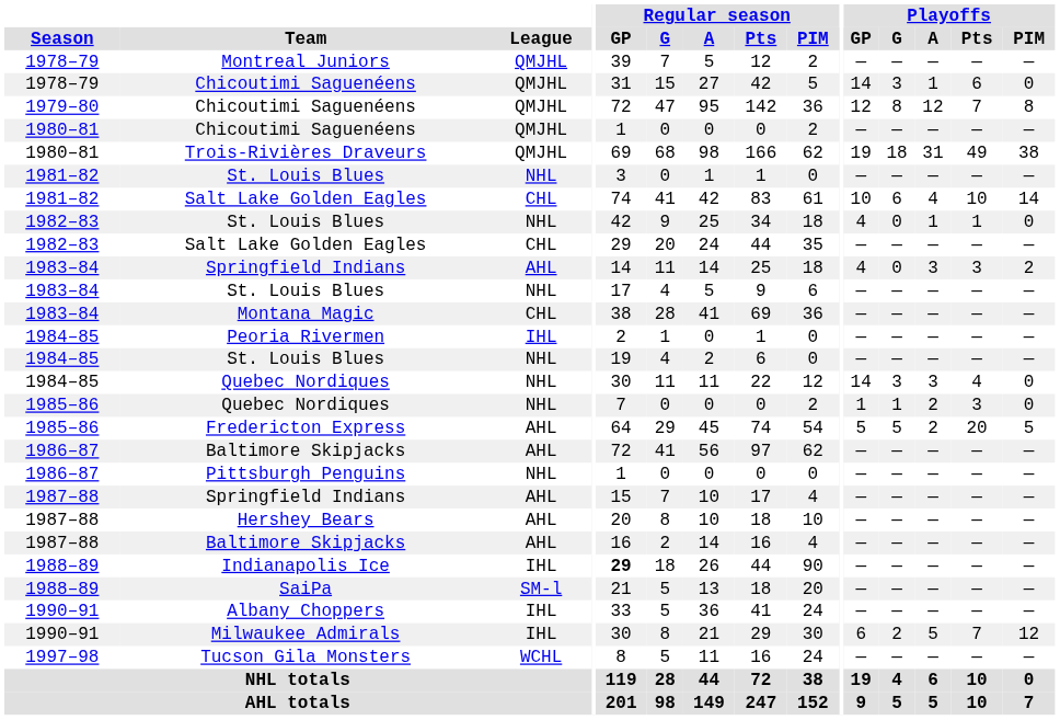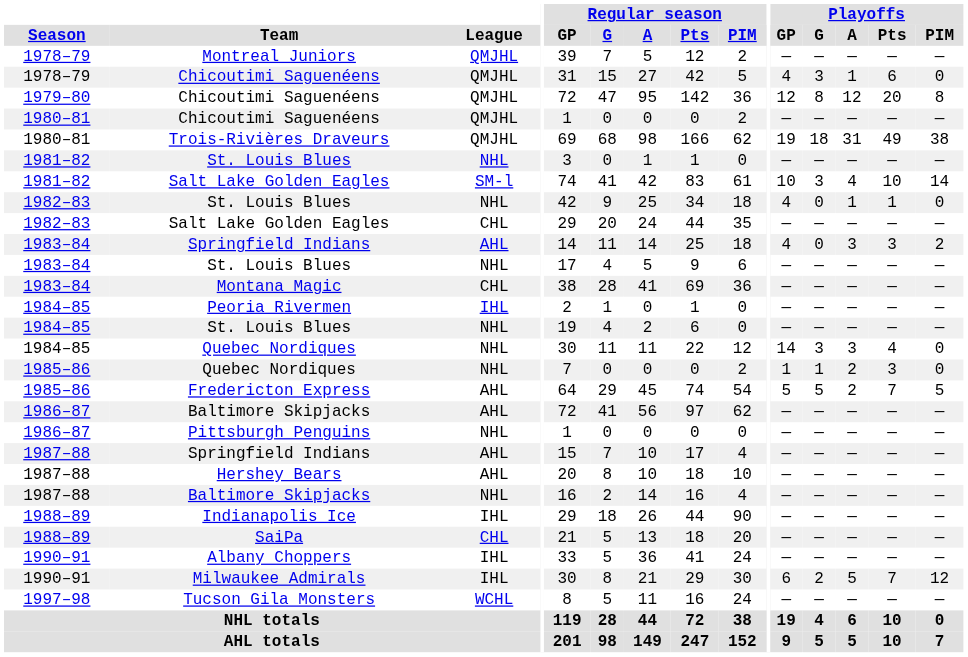1978–79 / Chicoutimi Saguenéens | Playoffs / GP: 14 -> 4
1979–80 / Chicoutimi Saguenéens | Playoffs / Pts: 7 -> 20
1981–82 / Salt Lake Golden Eagles | League: CHL -> SM-l
1981–82 / Salt Lake Golden Eagles | Playoffs / G: 6 -> 3
Fredericton Express | Playoffs / Pts: 20 -> 7
1987–88 / Baltimore Skipjacks | League: AHL -> NHL
Indianapolis Ice | Regular season / GP: bold -> normal
SaiPa | League: SM-l -> CHL
